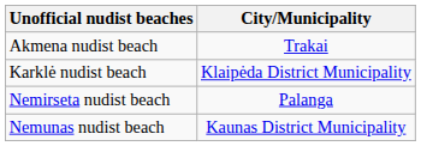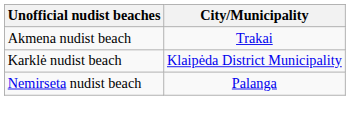- row: Nemunas nudist beach | Kaunas District Municipality
